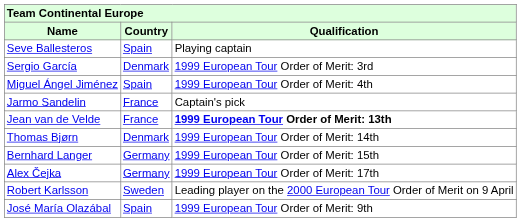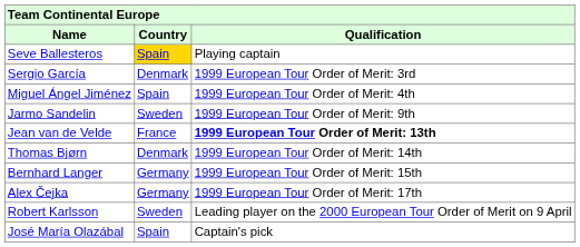Seve Ballesteros | Country: no background -> gold background
Jarmo Sandelin | Country: France -> Sweden
Jarmo Sandelin | Qualification: Captain's pick -> 1999 European Tour Order of Merit: 9th
José María Olazábal | Qualification: 1999 European Tour Order of Merit: 9th -> Captain's pick
